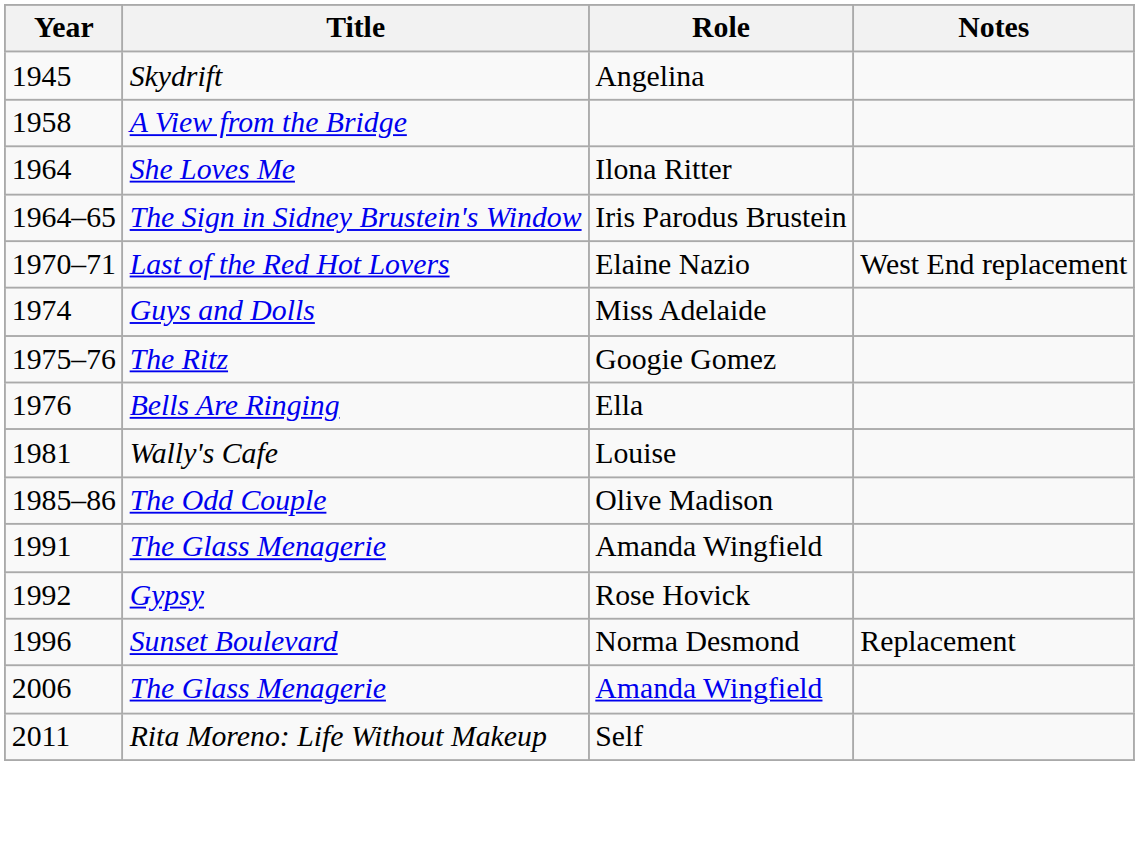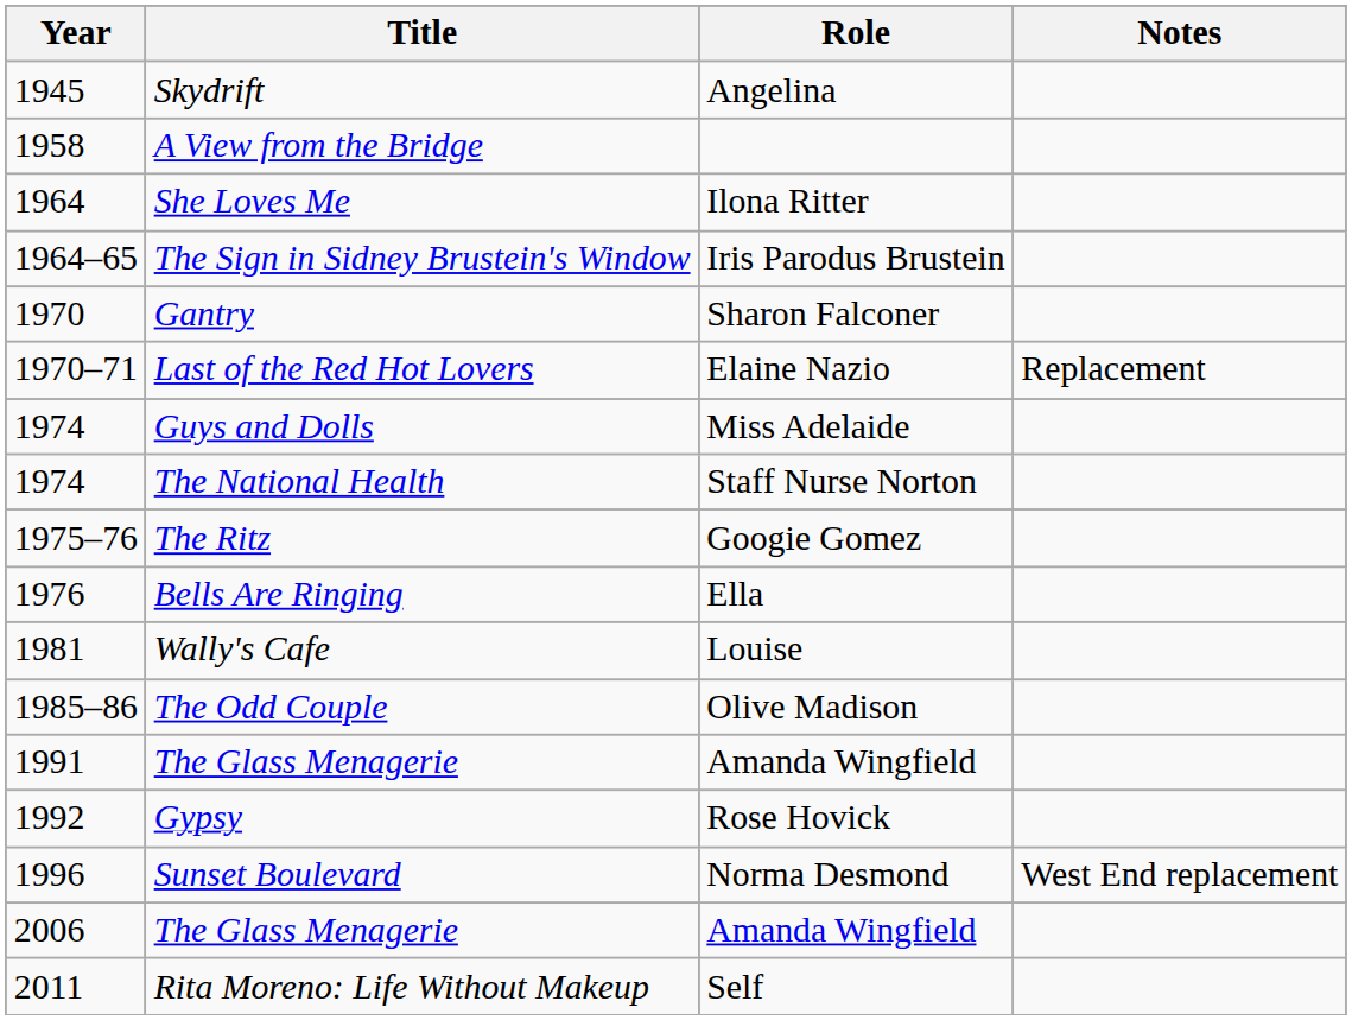+ row: 1970 | Gantry | Sharon Falconer
Last of the Red Hot Lovers | Notes: West End replacement -> Replacement
+ row: 1974 | The National Health | Staff Nurse Norton
Sunset Boulevard | Notes: Replacement -> West End replacement
